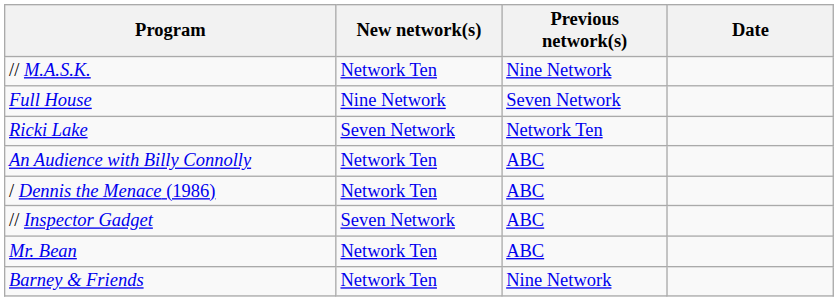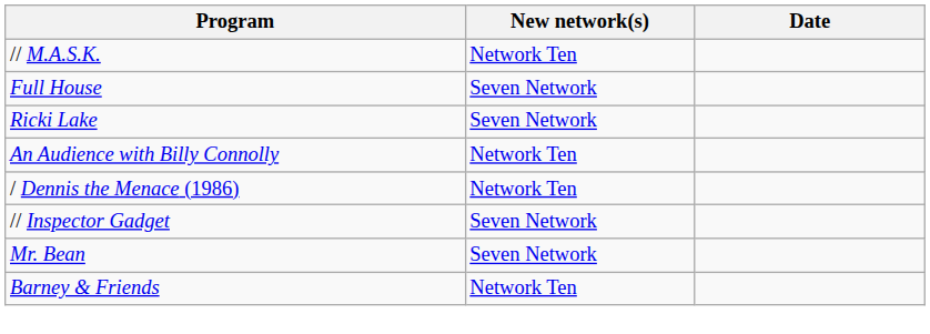- column: Previous network(s) | Nine Network | Seven Network | Network Ten | ABC | ABC | ABC | ABC | Nine Network
Full House | New network(s): Nine Network -> Seven Network
Mr. Bean | New network(s): Network Ten -> Seven Network
